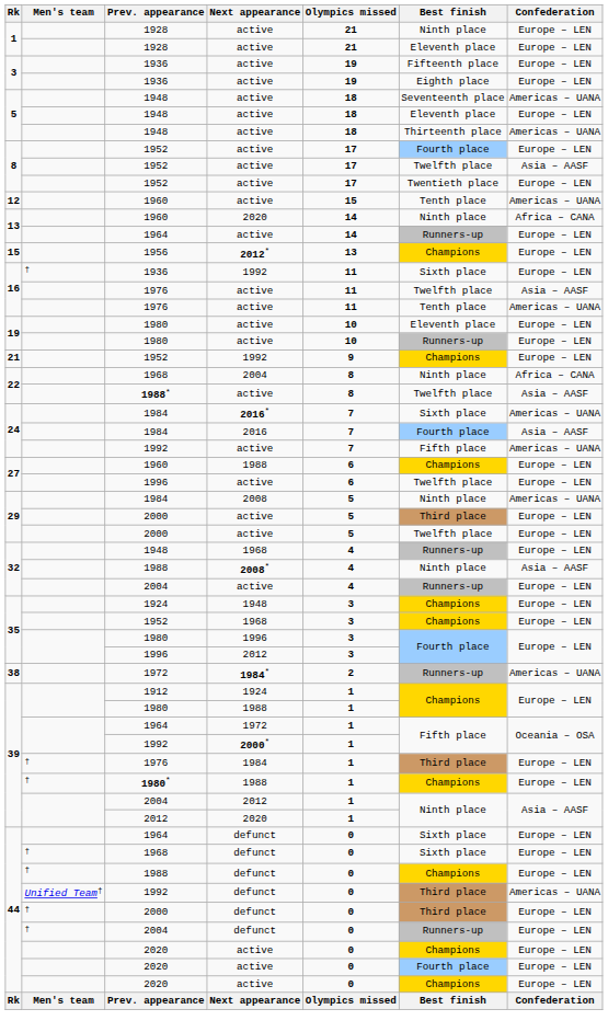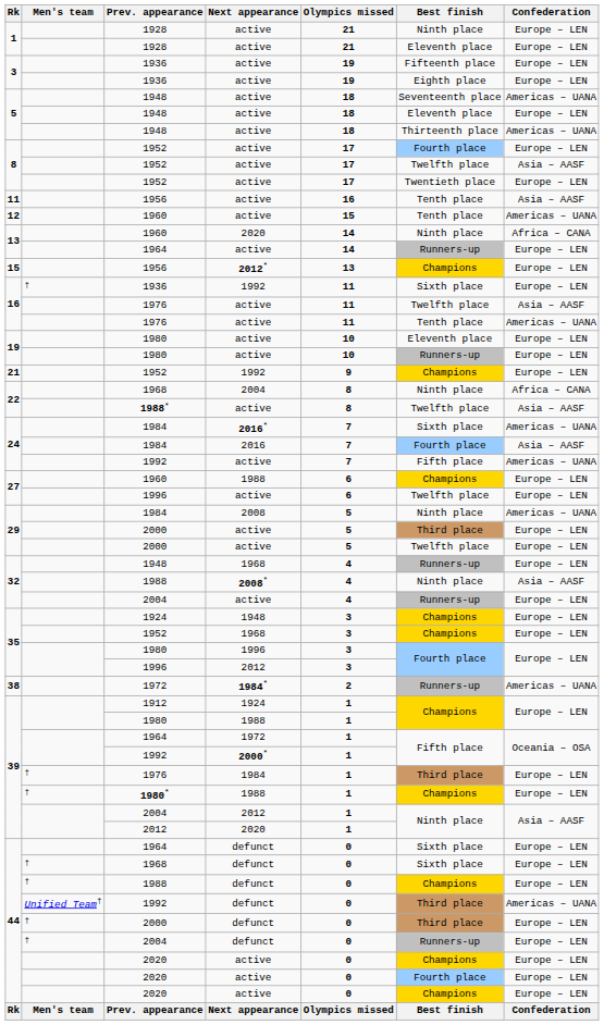+ row: 11 | 1956 | active | 16 | Tenth place | Asia – AASF
